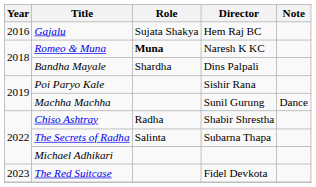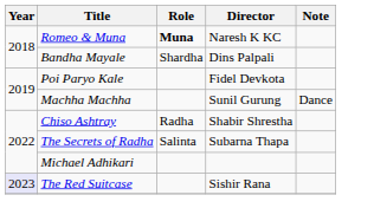- row: 2016 | Gajalu | Sujata Shakya | Hem Raj BC
Poi Paryo Kale | Director: Sishir Rana -> Fidel Devkota
The Red Suitcase | Year: no background -> lavender background
The Red Suitcase | Director: Fidel Devkota -> Sishir Rana
